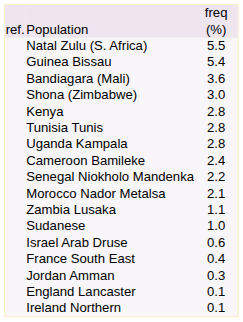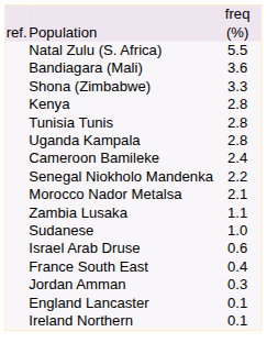- row: Guinea Bissau | 5.4
Shona (Zimbabwe) | column 3: 3.0 -> 3.3
